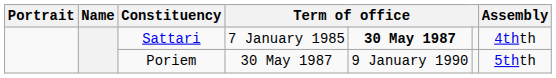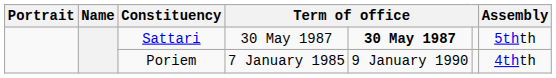Sattari | column 4: 7 January 1985 -> 30 May 1987
Sattari | Assembly: 4thth -> 5thth
Poriem | column 4: 30 May 1987 -> 7 January 1985
Poriem | Assembly: 5thth -> 4thth
